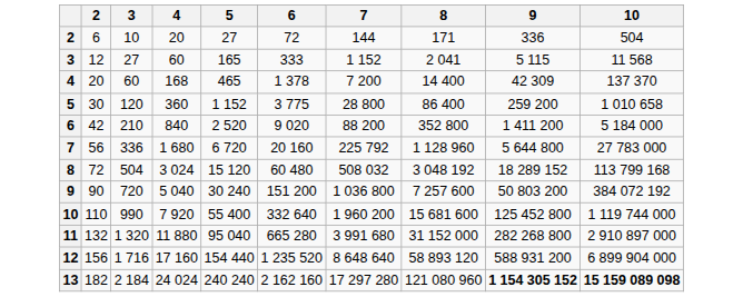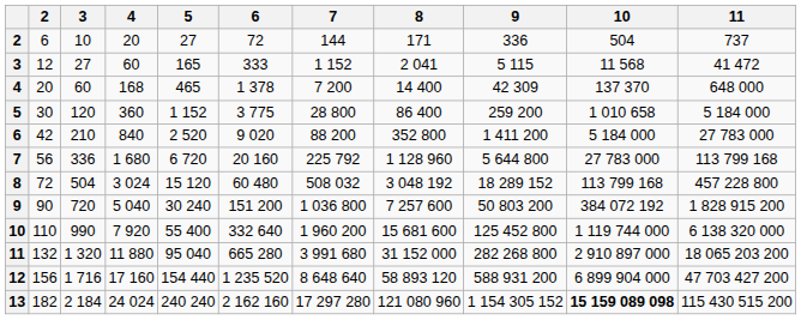+ column: 11 | 737 | 41 472 | 648 000 | 5 184 000 | 27 783 000 | 113 799 168 | 457 228 800 | 1 828 915 200 | 6 138 320 000 | 18 065 203 200 | 47 703 427 200 | 115 430 515 200
13 | 9: bold -> normal
